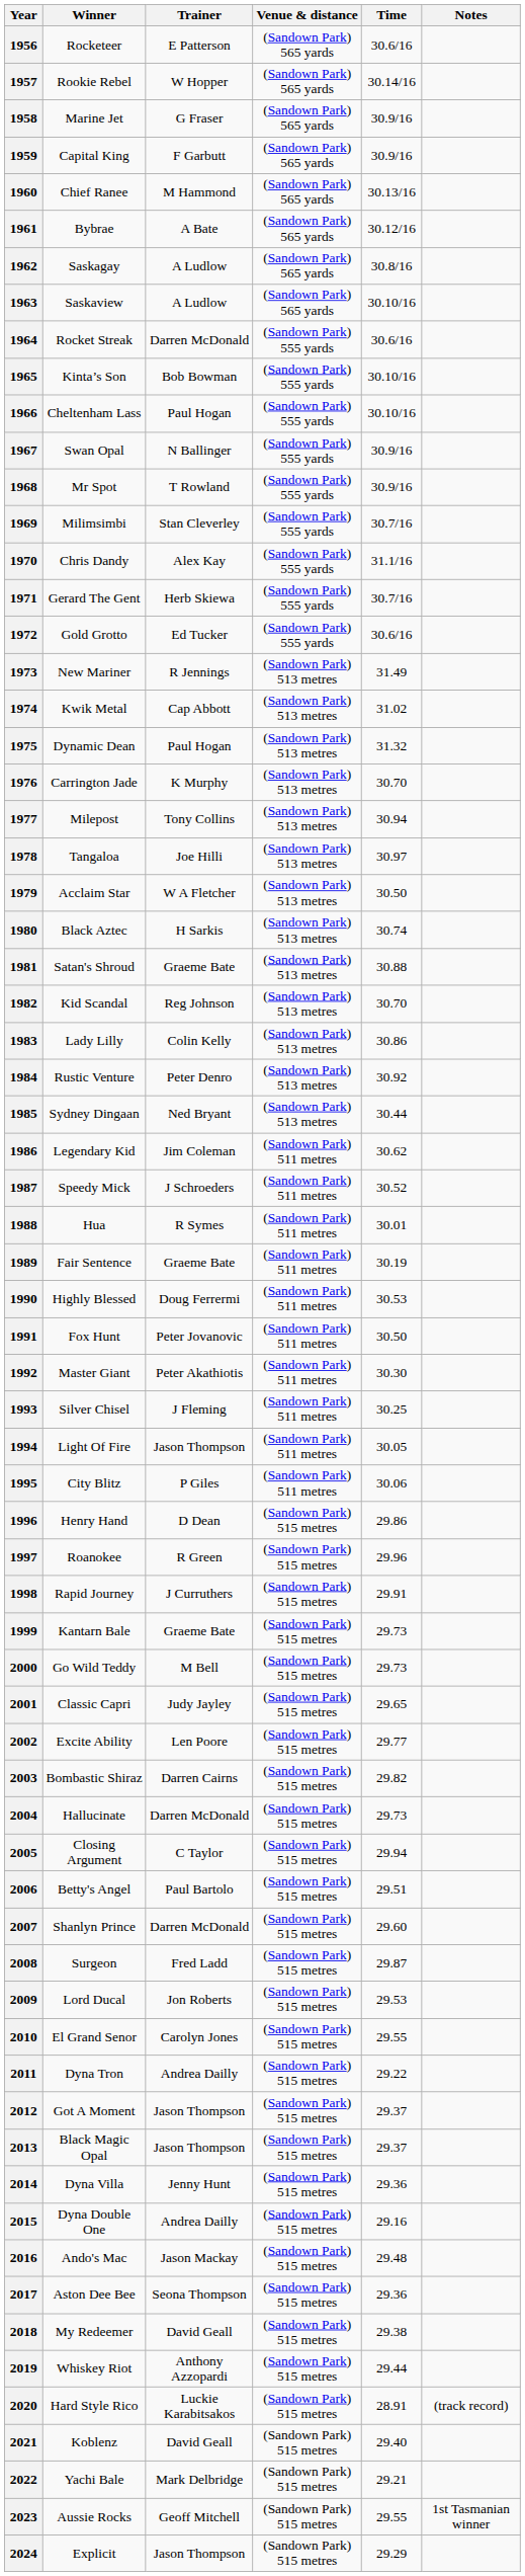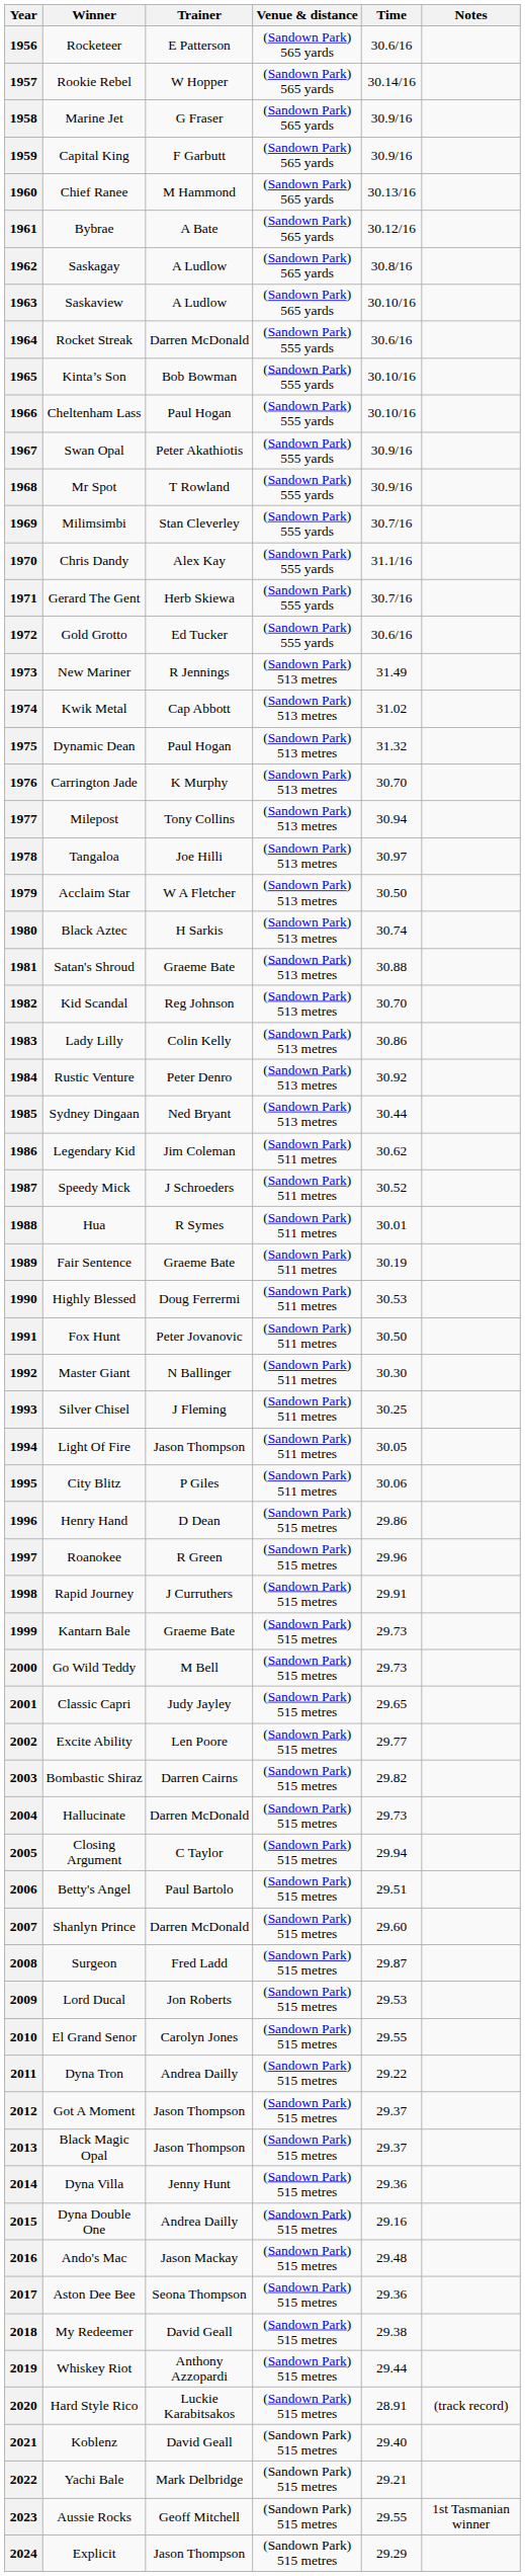1967 | Trainer: N Ballinger -> Peter Akathiotis
1992 | Trainer: Peter Akathiotis -> N Ballinger
